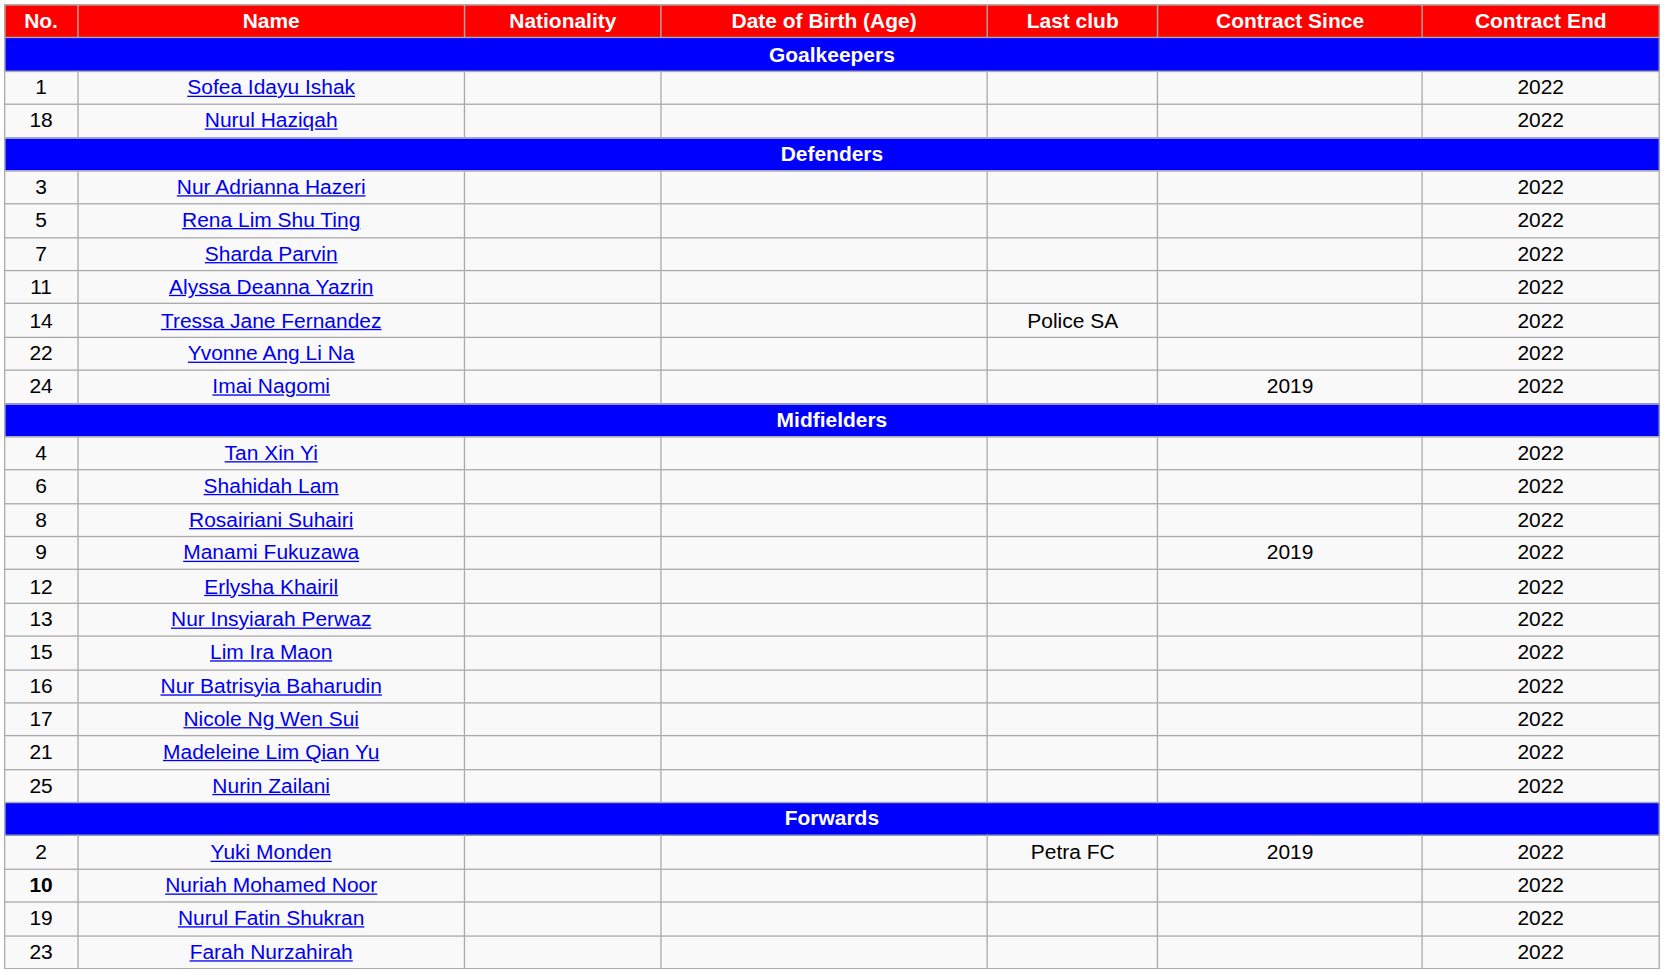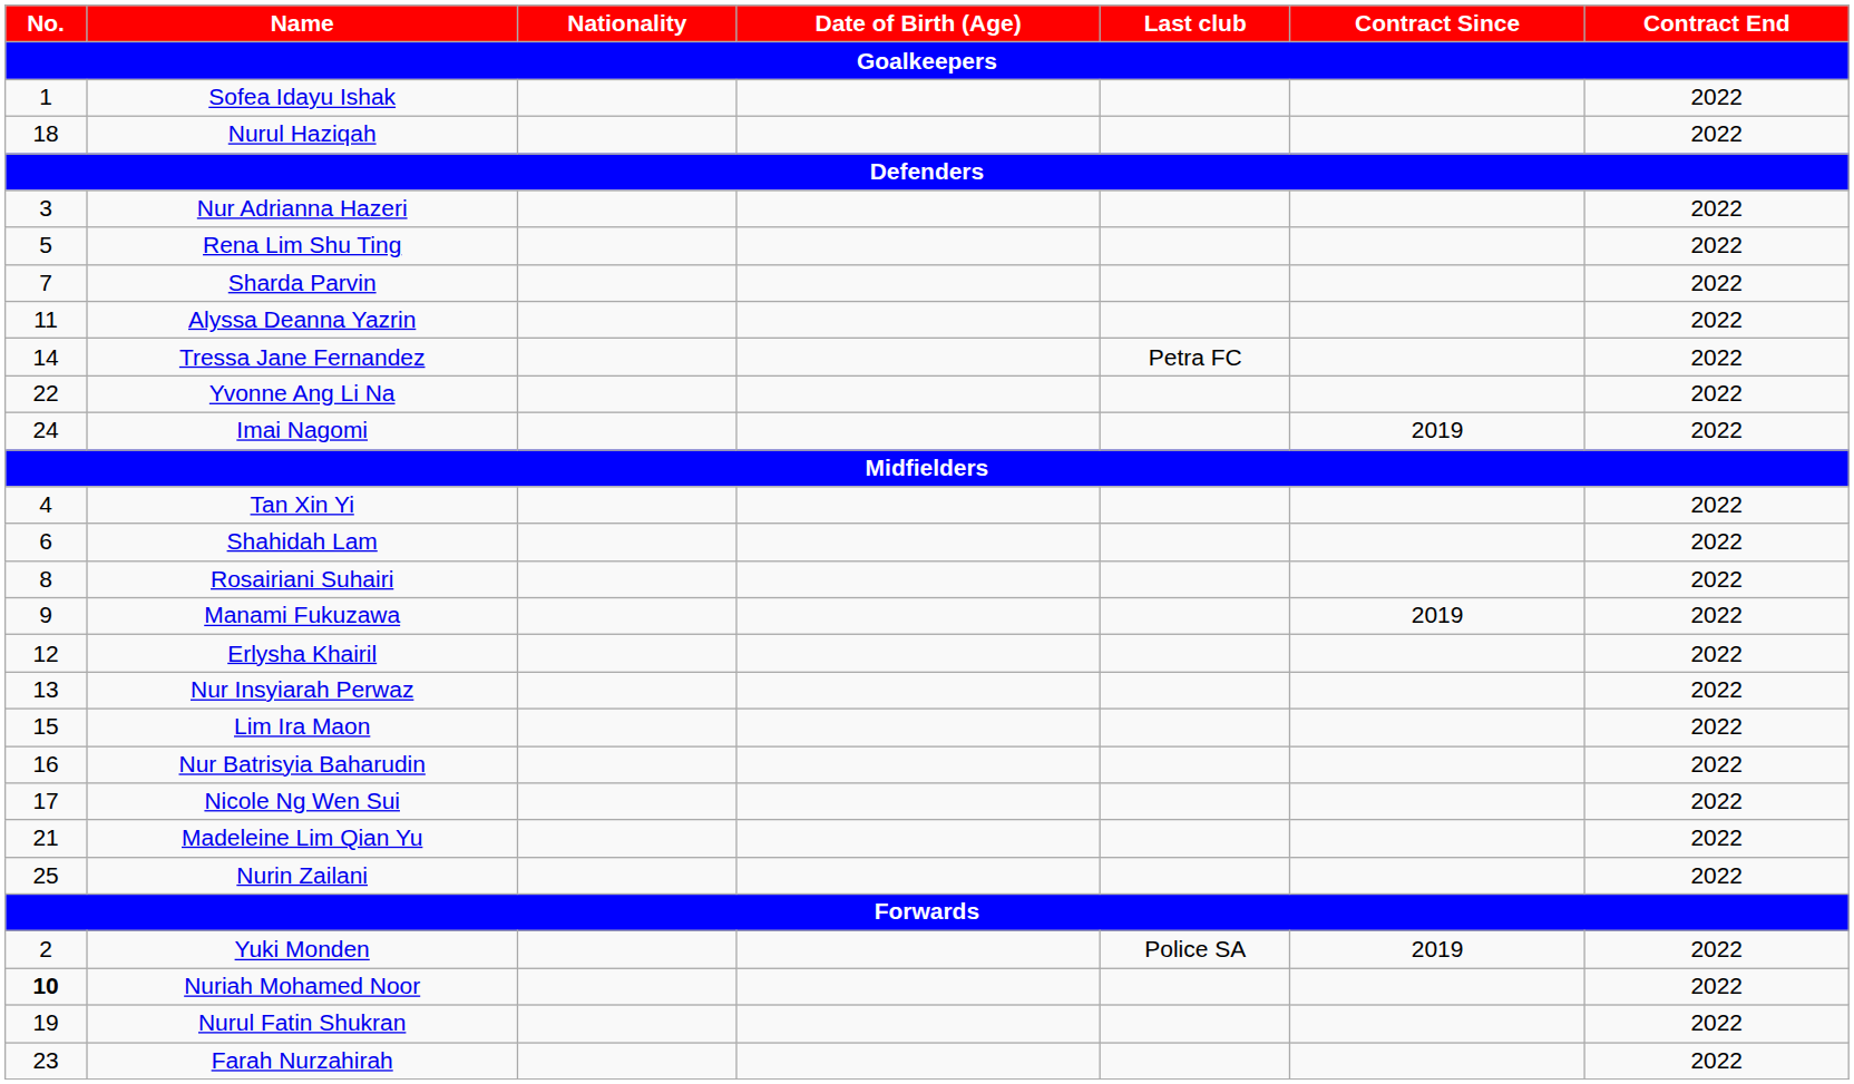Tressa Jane Fernandez | Last club: Police SA -> Petra FC
Yuki Monden | Last club: Petra FC -> Police SA
